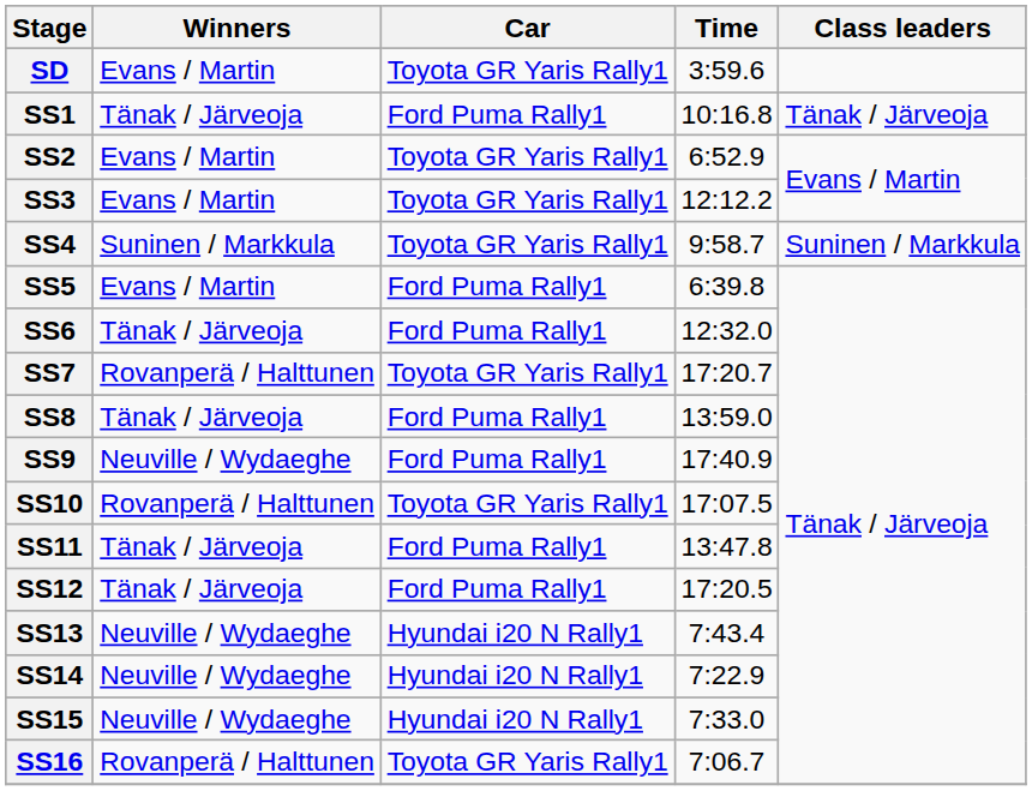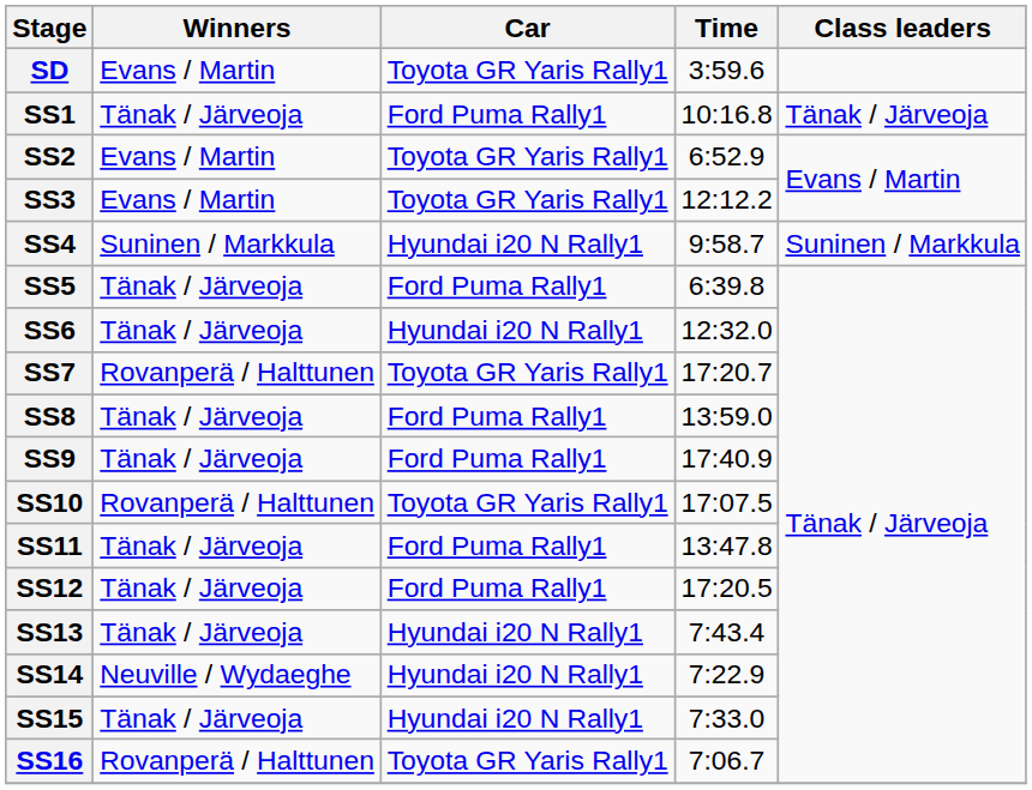SS4 | Car: Toyota GR Yaris Rally1 -> Hyundai i20 N Rally1
SS5 | Winners: Evans / Martin -> Tänak / Järveoja
SS6 | Car: Ford Puma Rally1 -> Hyundai i20 N Rally1
SS9 | Winners: Neuville / Wydaeghe -> Tänak / Järveoja
SS13 | Winners: Neuville / Wydaeghe -> Tänak / Järveoja
SS15 | Winners: Neuville / Wydaeghe -> Tänak / Järveoja
